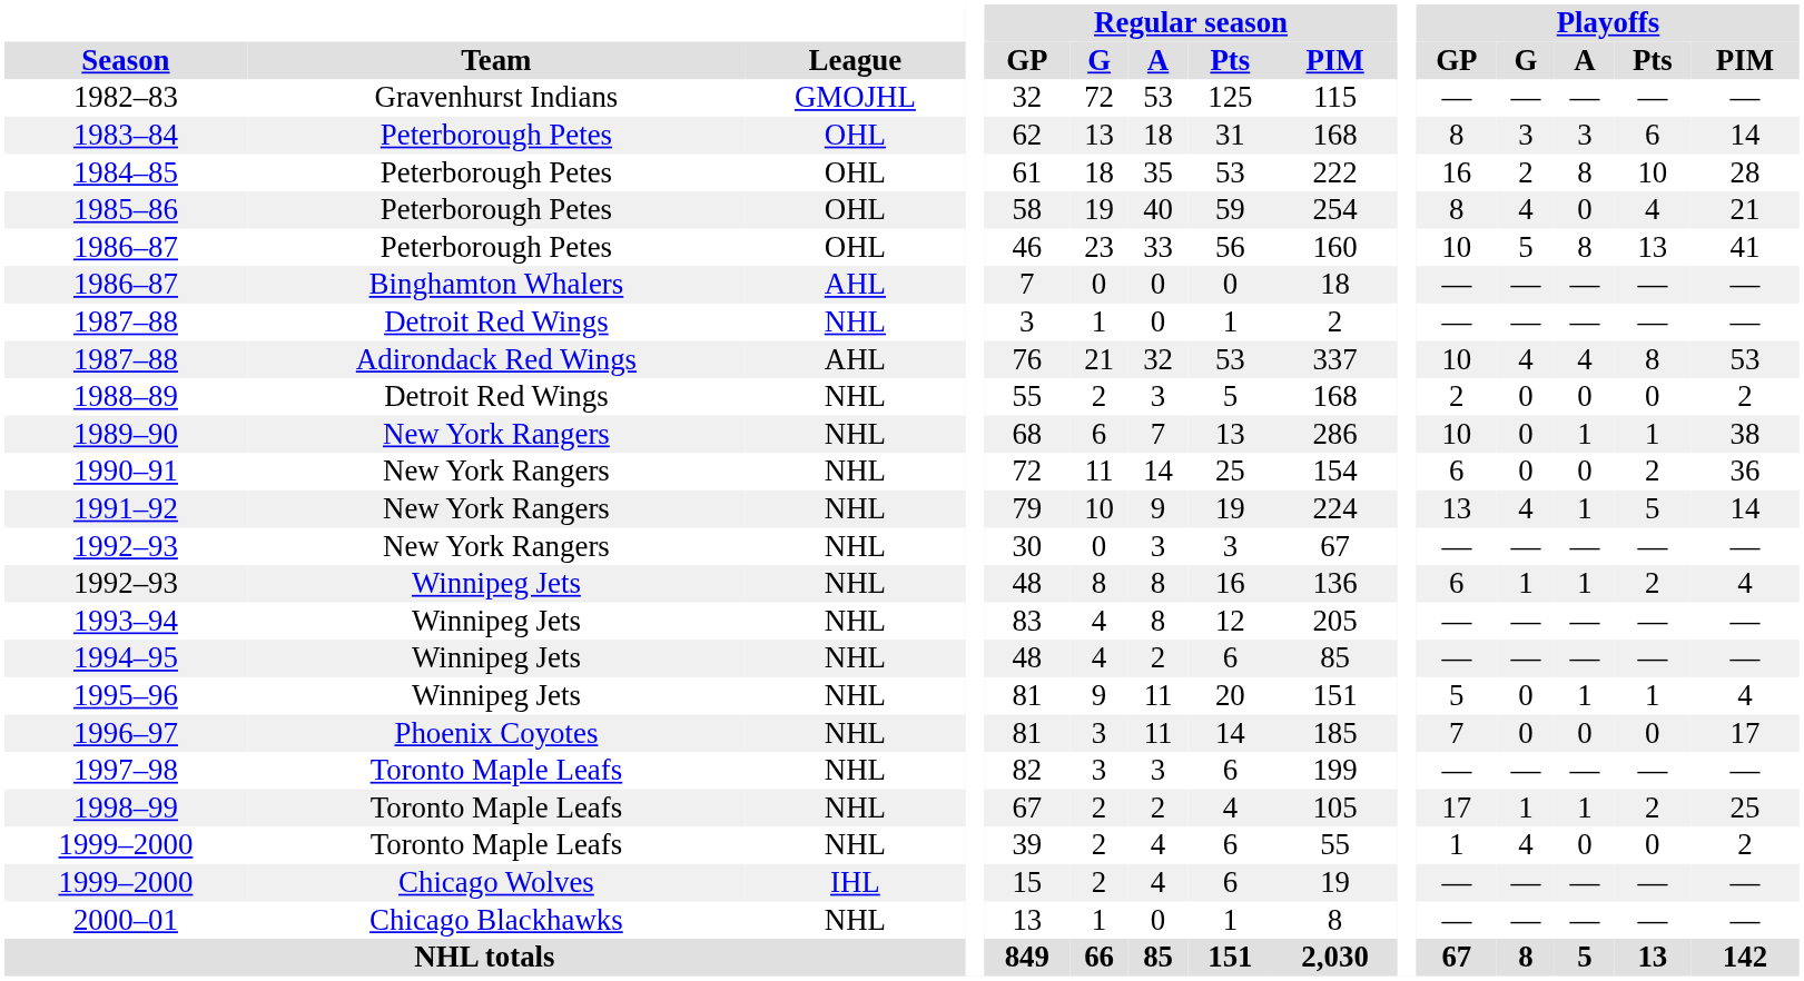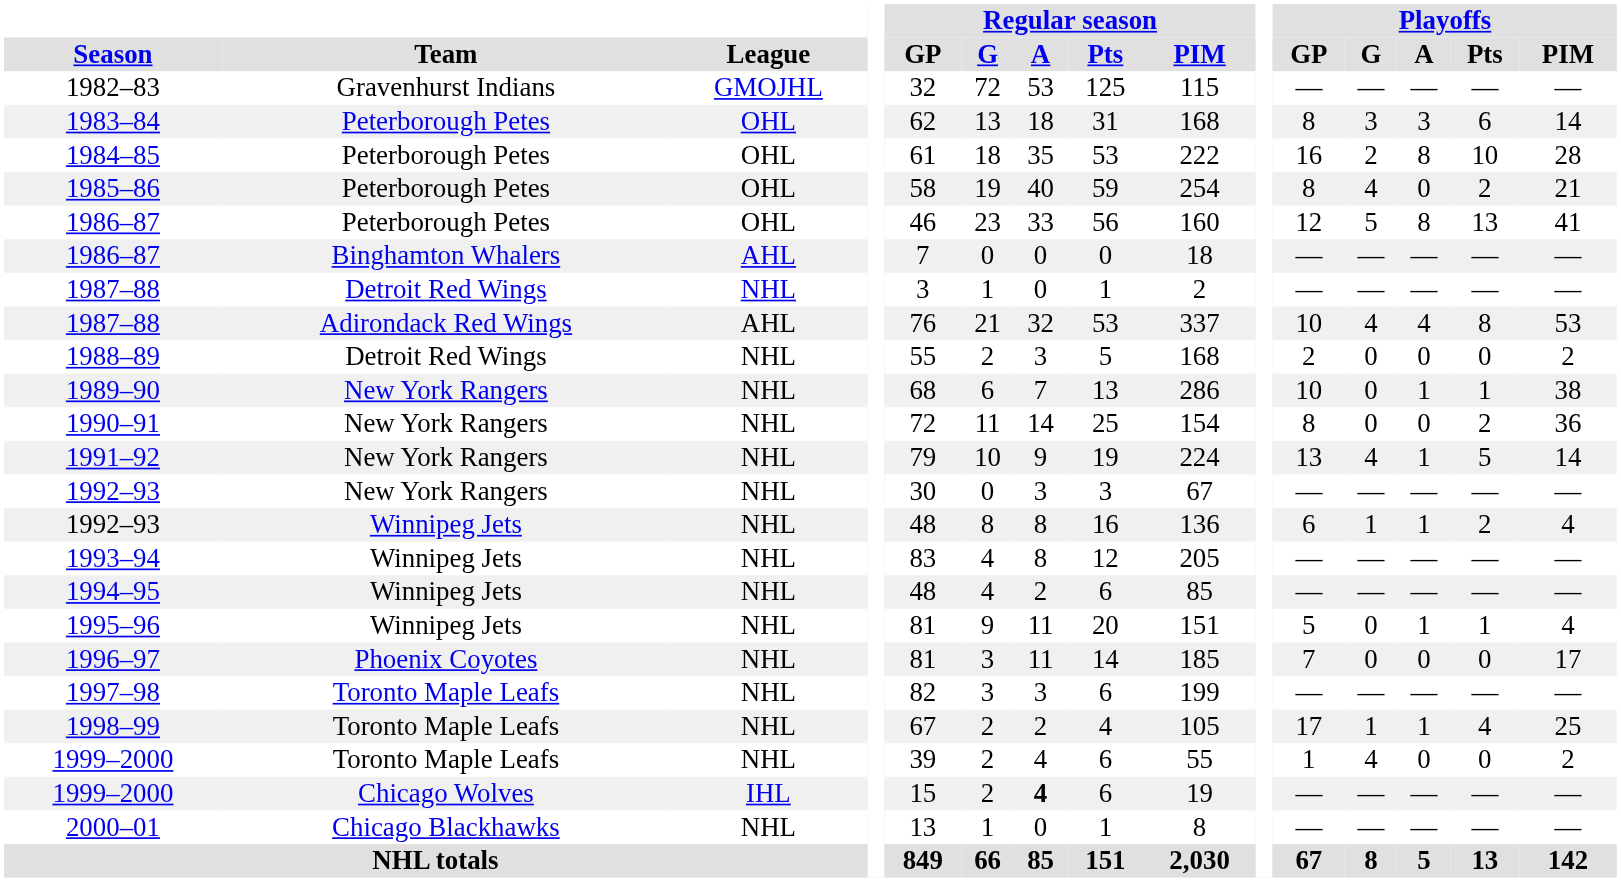1985–86 | Playoffs / Pts: 4 -> 2
1986–87 / Peterborough Petes | Playoffs / GP: 10 -> 12
1990–91 | Playoffs / GP: 6 -> 8
1998–99 | Playoffs / Pts: 2 -> 4
1999–2000 / Chicago Wolves | Regular season / A: normal -> bold
